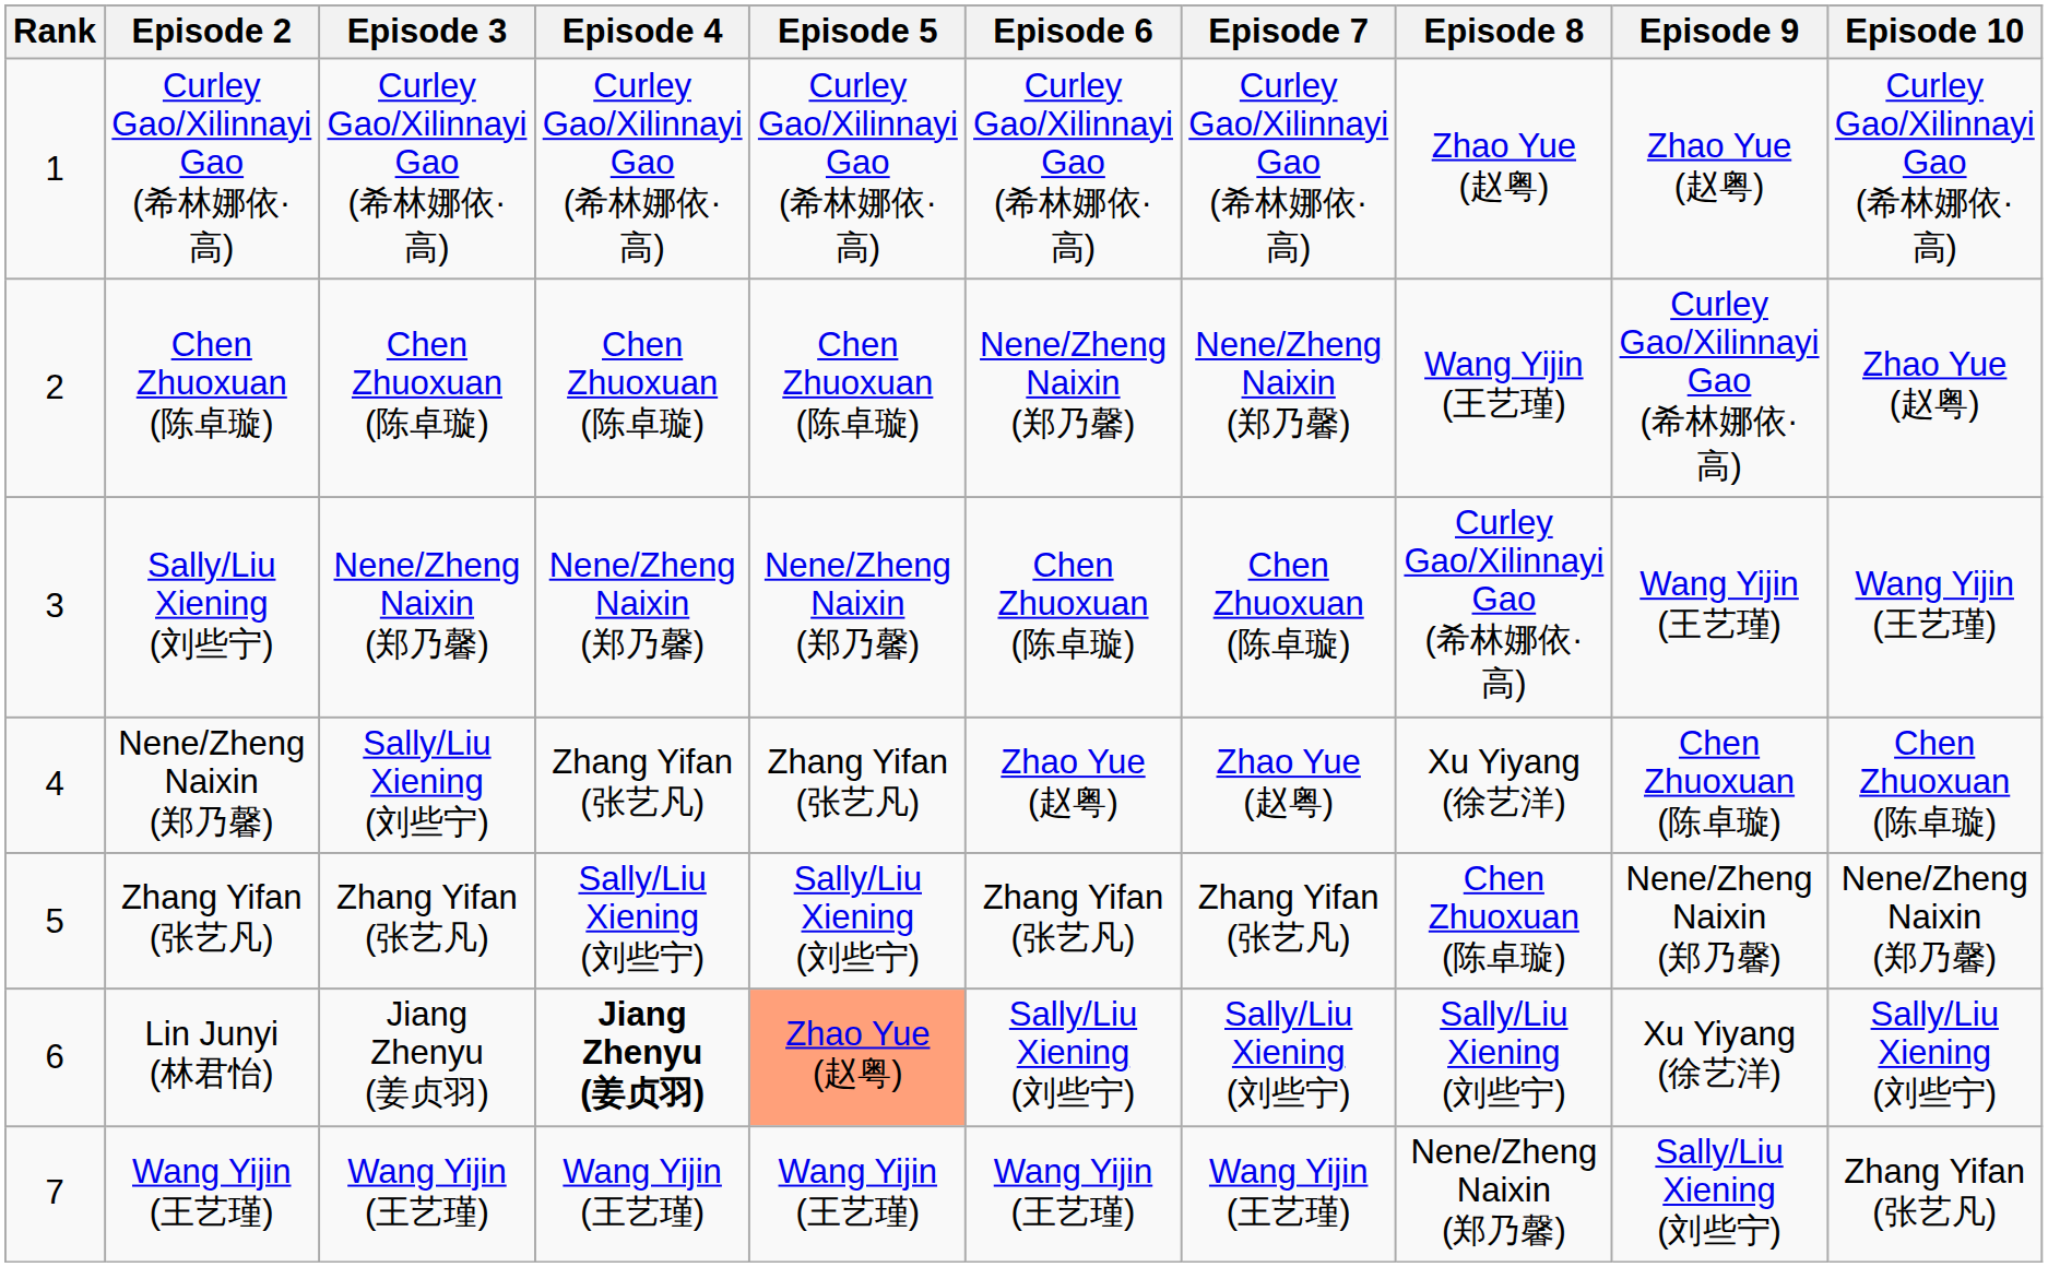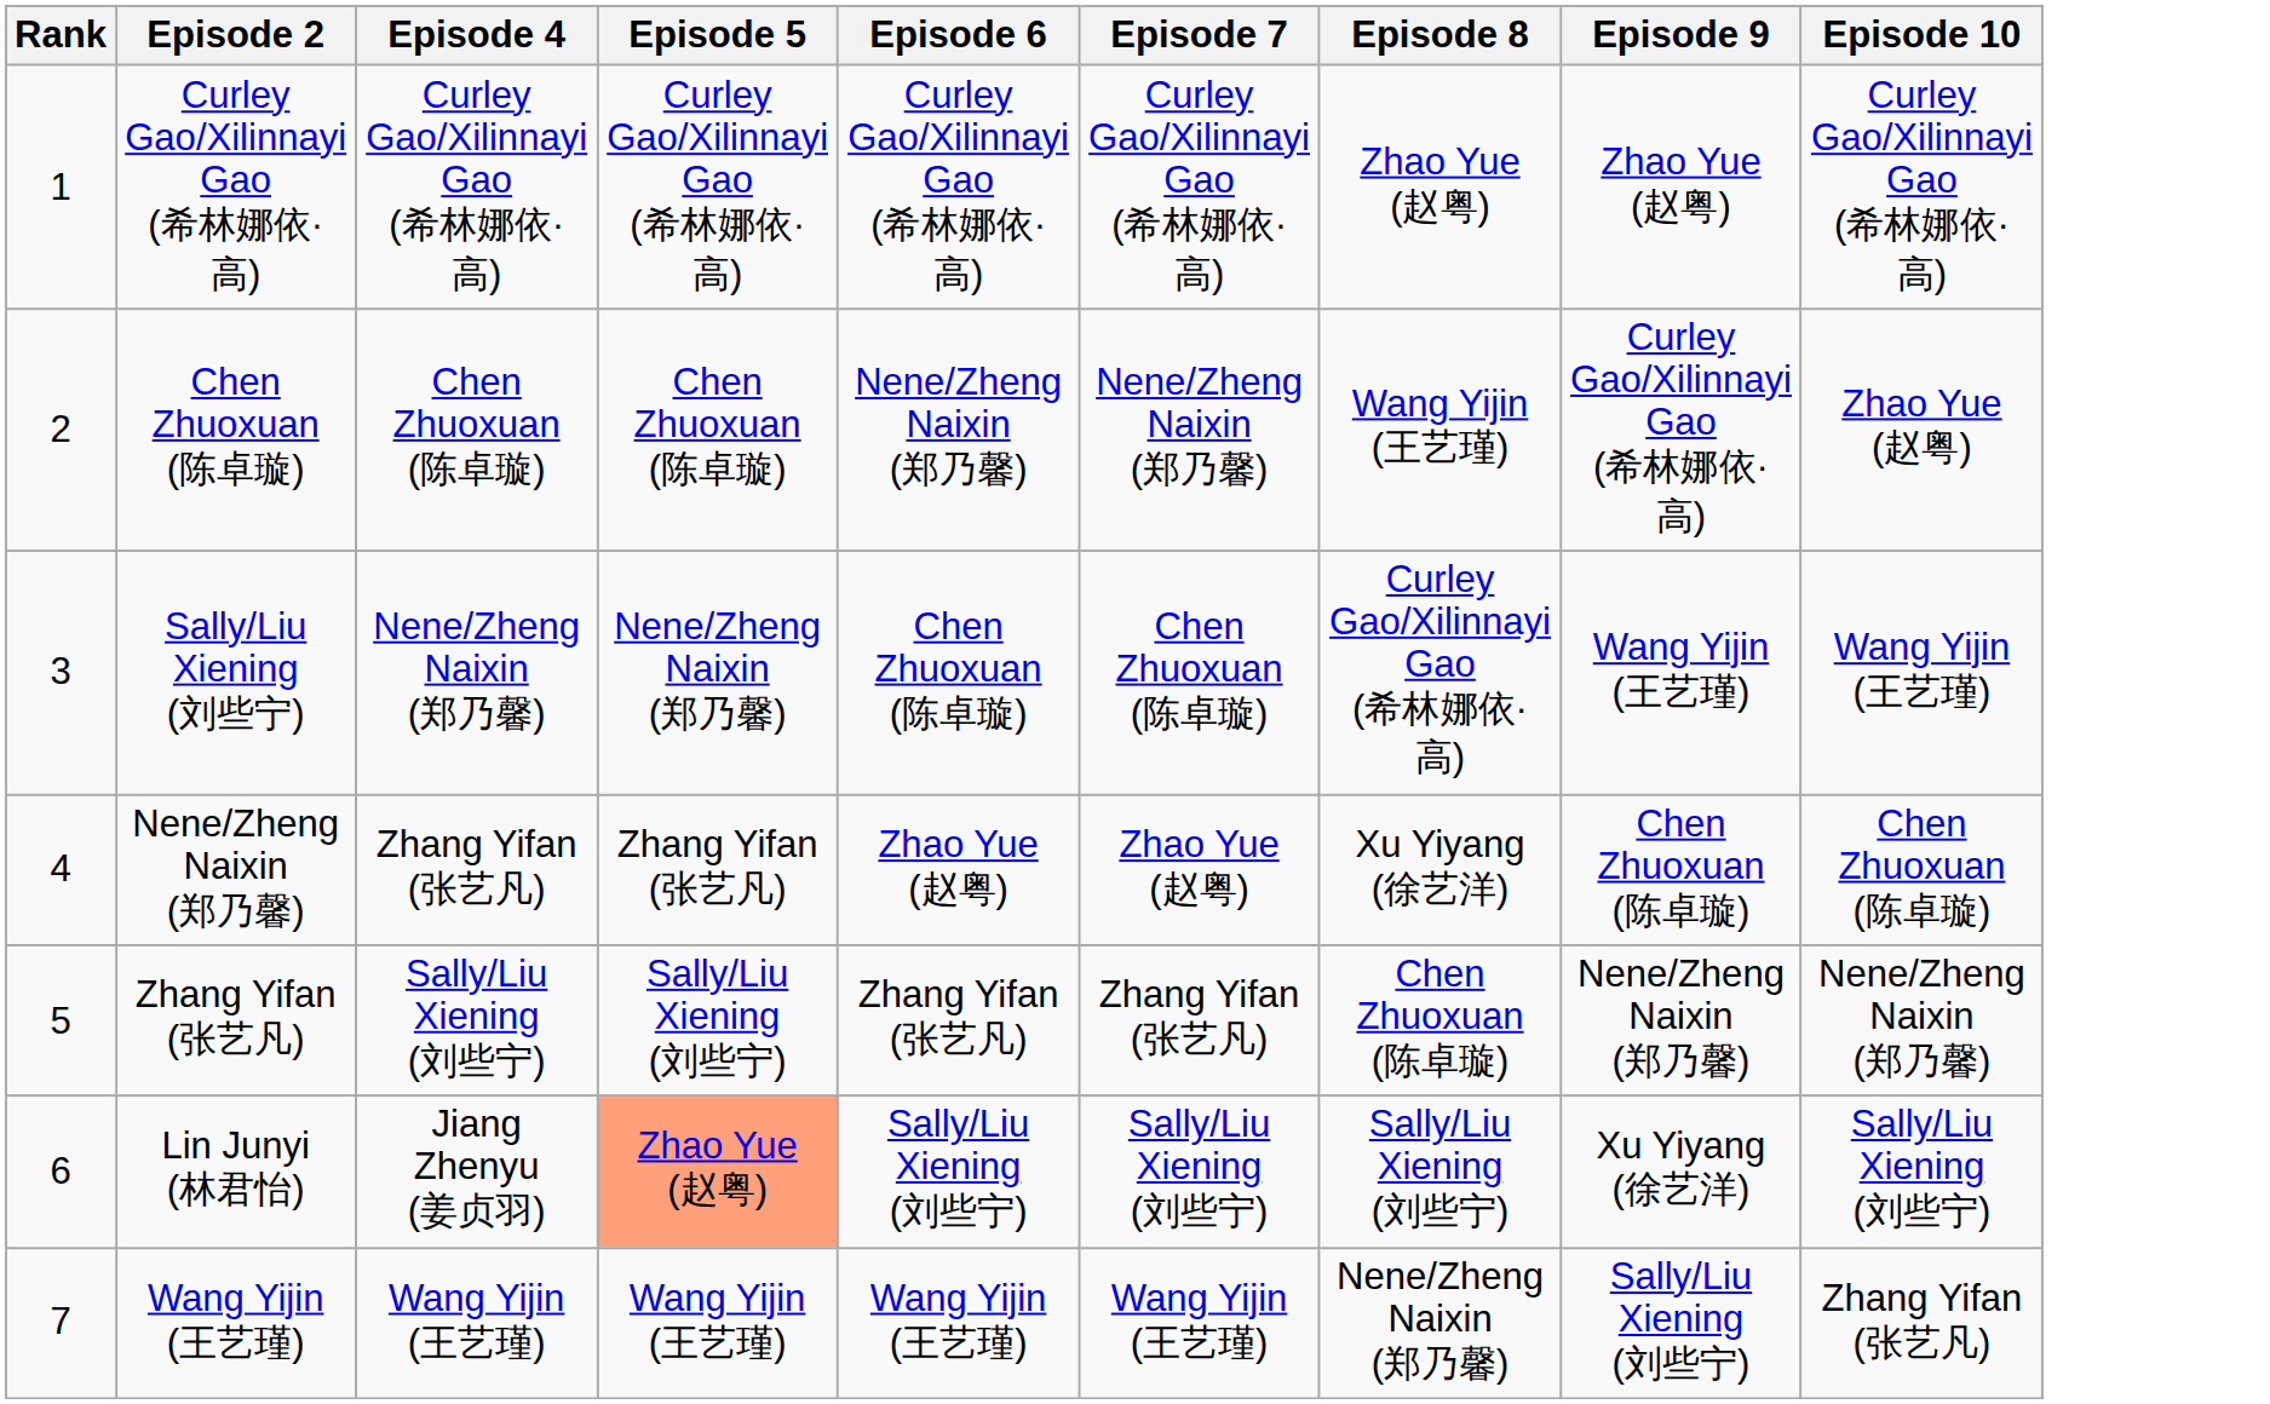- column: Episode 3 | Curley Gao/Xilinnayi Gao (希林娜依·高) | Chen Zhuoxuan (陈卓璇) | Nene/Zheng Naixin (郑乃馨) | Sally/Liu Xiening (刘些宁) | Zhang Yifan (张艺凡) | Jiang Zhenyu (姜贞羽) | Wang Yijin (王艺瑾)
Lin Junyi (林君怡) | Episode 4: bold -> normal
